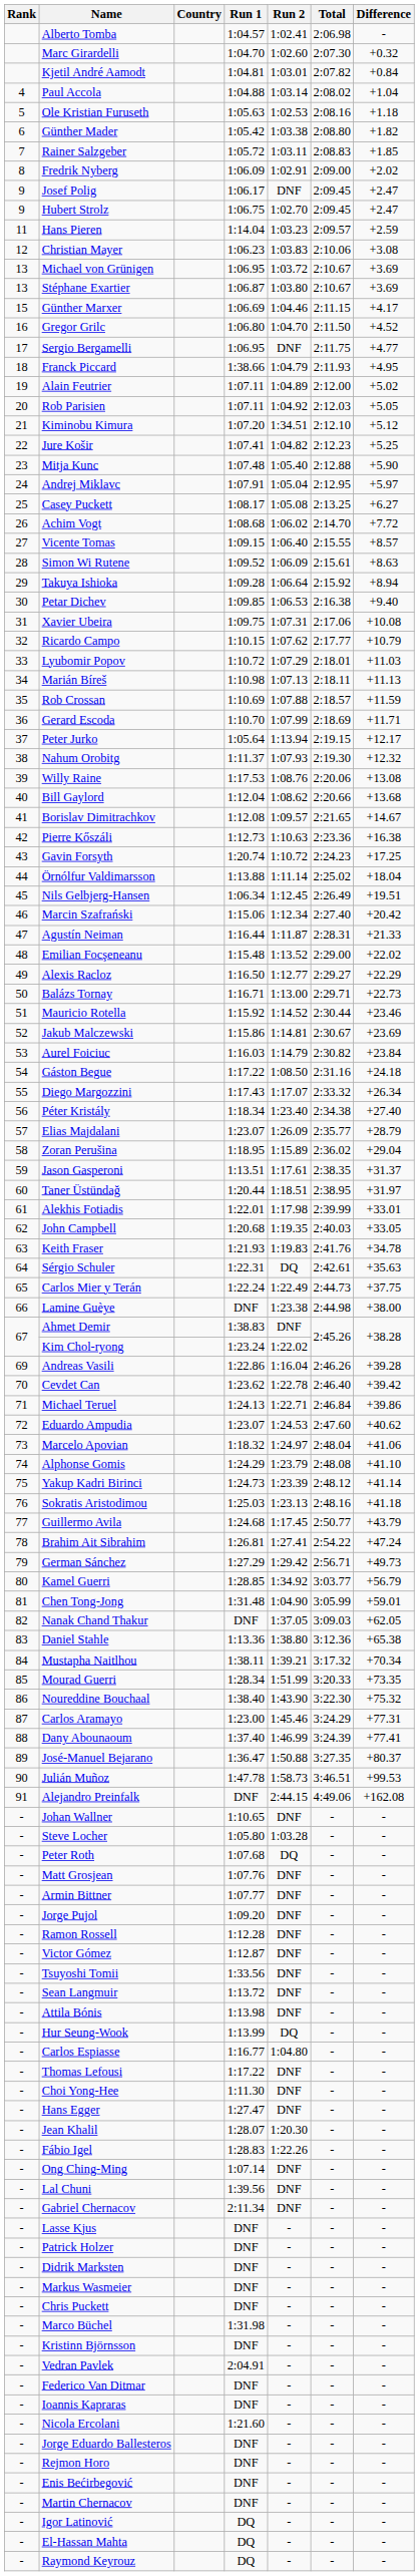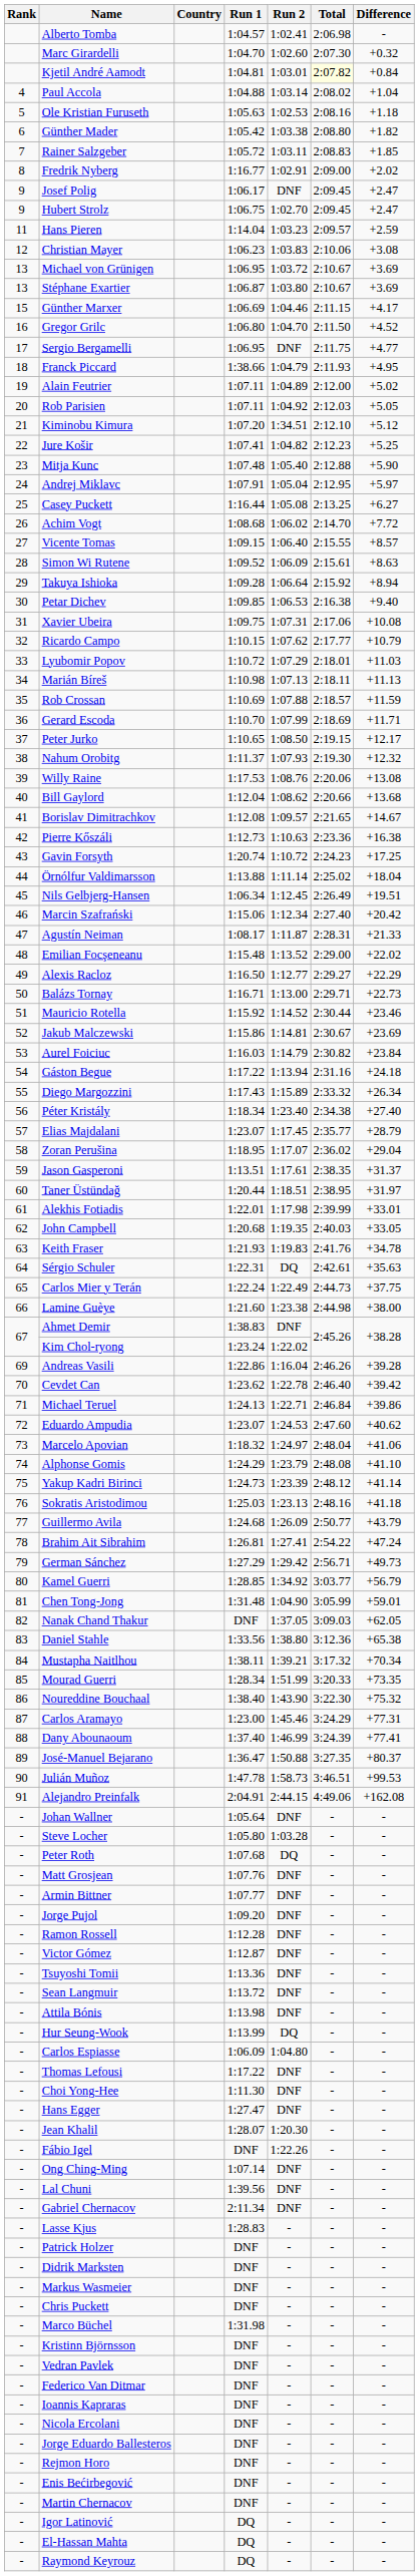Kjetil André Aamodt | Total: no background -> lightyellow background
Fredrik Nyberg | Run 1: 1:06.09 -> 1:16.77
Casey Puckett | Run 1: 1:08.17 -> 1:16.44
Peter Jurko | Run 1: 1:05.64 -> 1:10.65
Peter Jurko | Run 2: 1:13.94 -> 1:08.50
Agustín Neiman | Run 1: 1:16.44 -> 1:08.17
Gáston Begue | Run 2: 1:08.50 -> 1:13.94
Diego Margozzini | Run 2: 1:17.07 -> 1:15.89
Elias Majdalani | Run 2: 1:26.09 -> 1:17.45
Zoran Perušina | Run 2: 1:15.89 -> 1:17.07
Lamine Guèye | Run 1: DNF -> 1:21.60
Guillermo Avila | Run 2: 1:17.45 -> 1:26.09
Daniel Stahle | Run 1: 1:13.36 -> 1:33.56
Alejandro Preinfalk | Run 1: DNF -> 2:04.91
Johan Wallner | Run 1: 1:10.65 -> 1:05.64
Tsuyoshi Tomii | Run 1: 1:33.56 -> 1:13.36
Carlos Espiasse | Run 1: 1:16.77 -> 1:06.09
Fábio Igel | Run 1: 1:28.83 -> DNF
Lasse Kjus | Run 1: DNF -> 1:28.83
Vedran Pavlek | Run 1: 2:04.91 -> DNF
Nicola Ercolani | Run 1: 1:21.60 -> DNF
